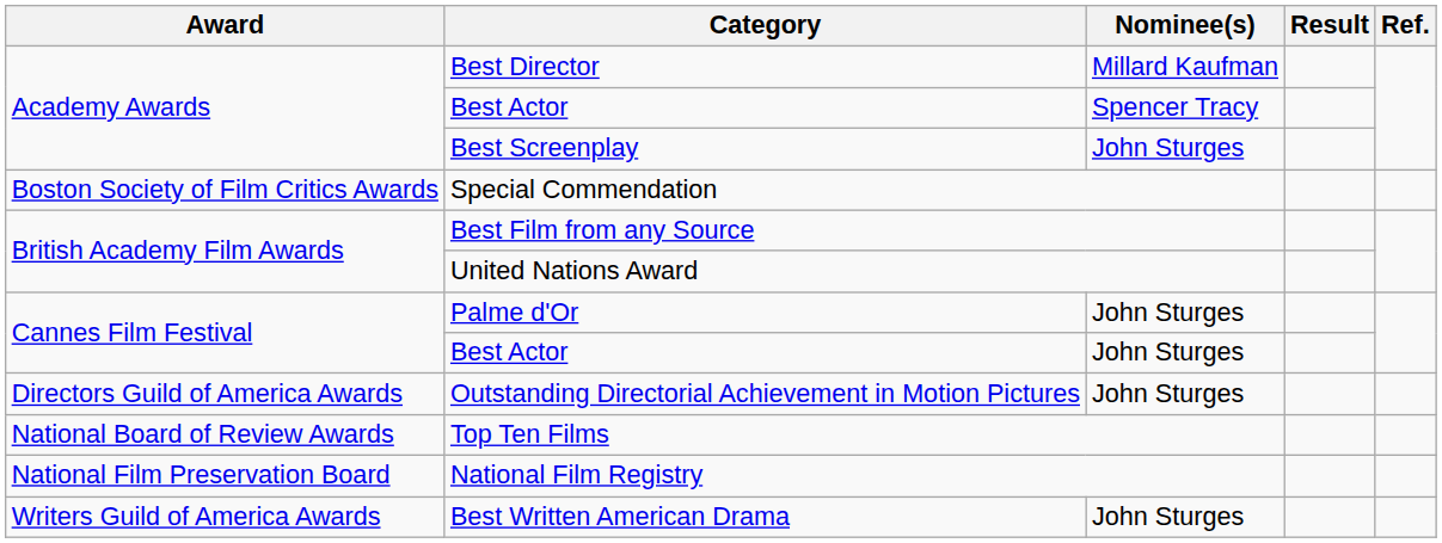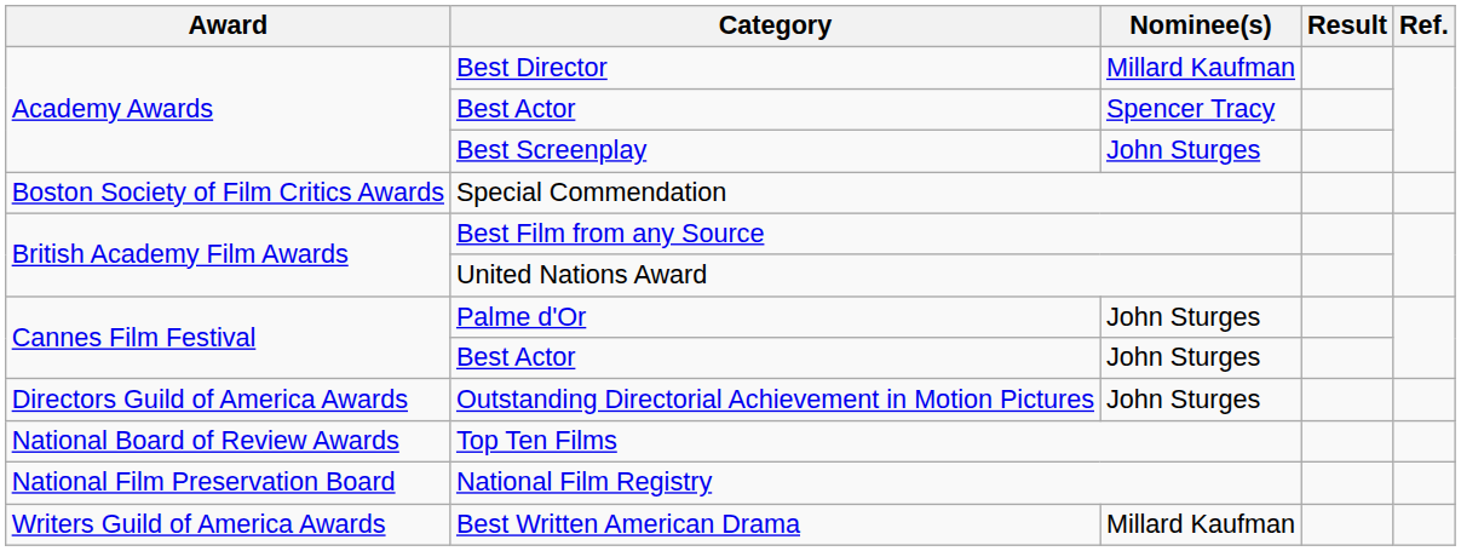Best Written American Drama | Nominee(s): John Sturges -> Millard Kaufman
